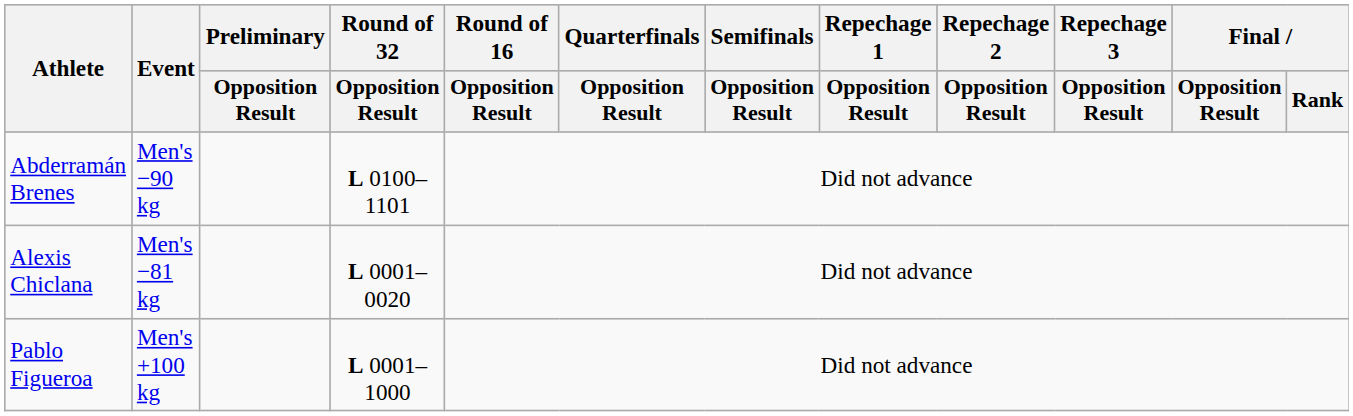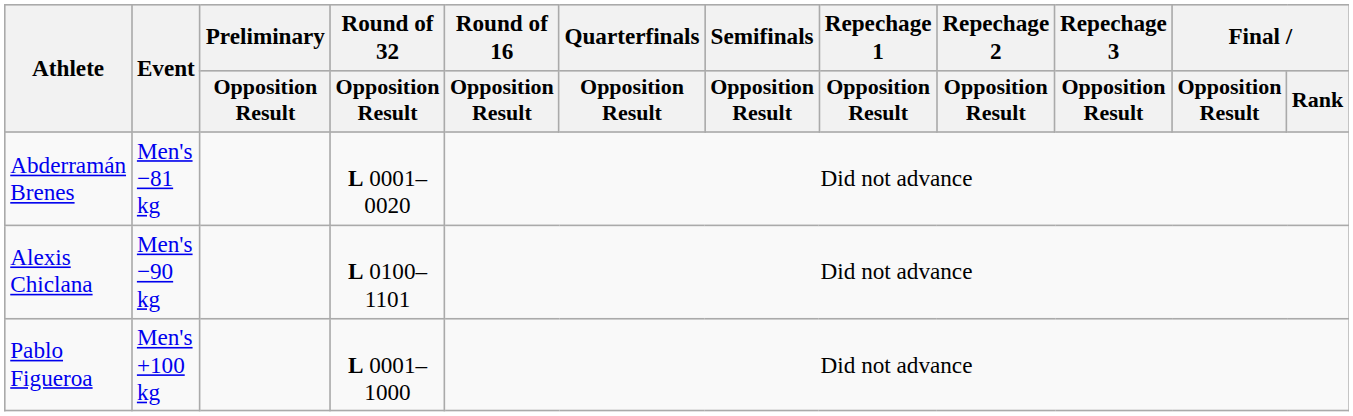Abderramán Brenes | Event: Men's −90 kg -> Men's −81 kg
Abderramán Brenes | Round of 32 / Opposition Result: L 0100–1101 -> L 0001–0020
Alexis Chiclana | Event: Men's −81 kg -> Men's −90 kg
Alexis Chiclana | Round of 32 / Opposition Result: L 0001–0020 -> L 0100–1101
